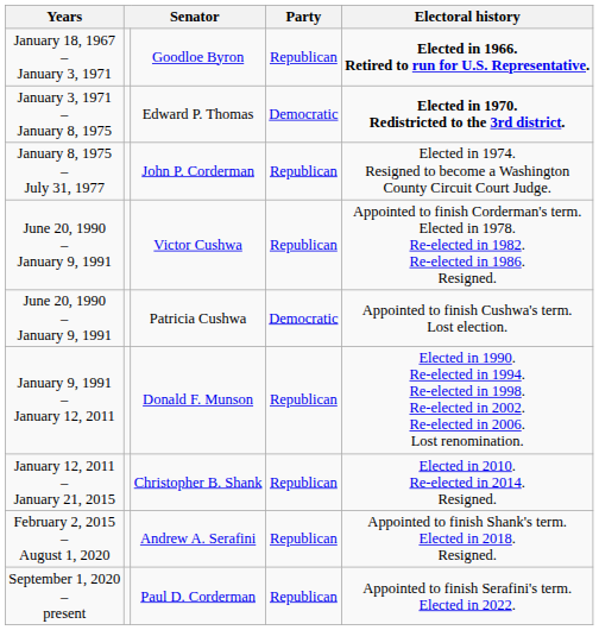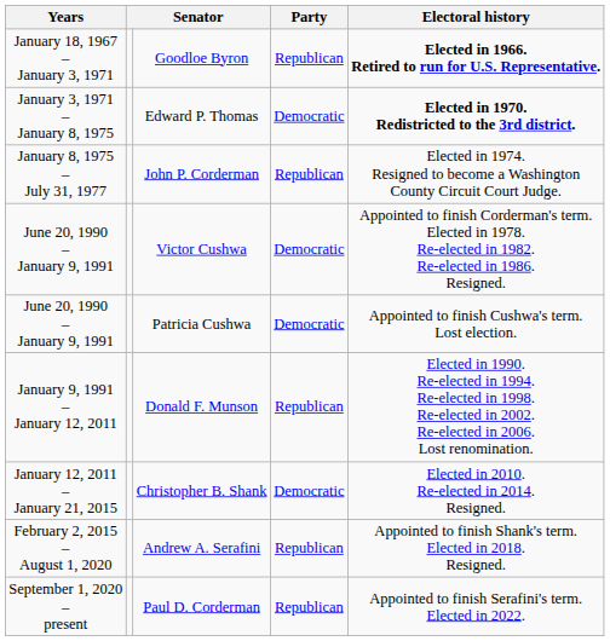Victor Cushwa | Party: Republican -> Democratic
Christopher B. Shank | Party: Republican -> Democratic
